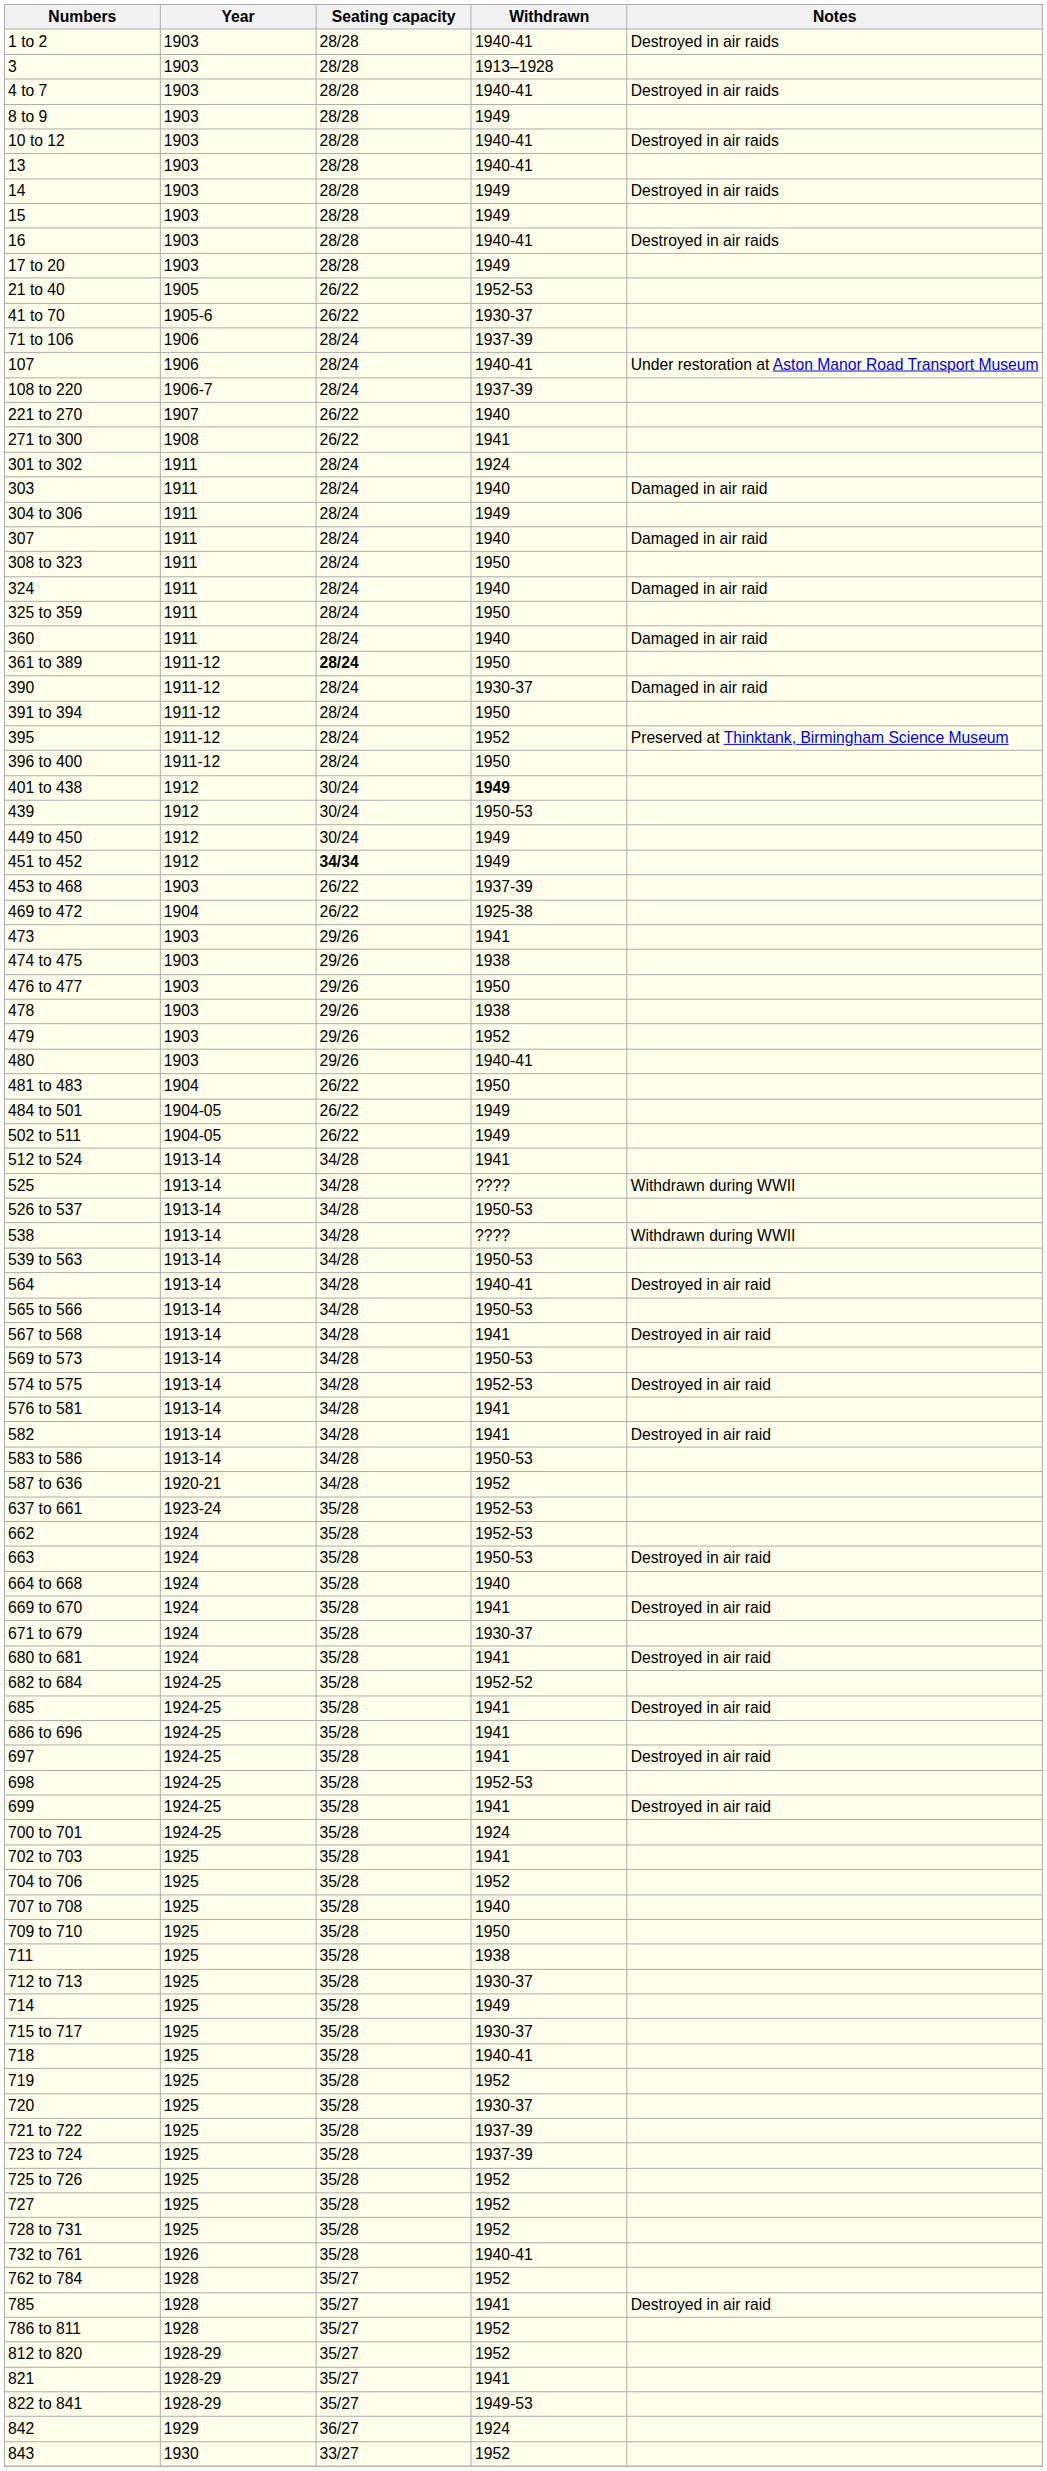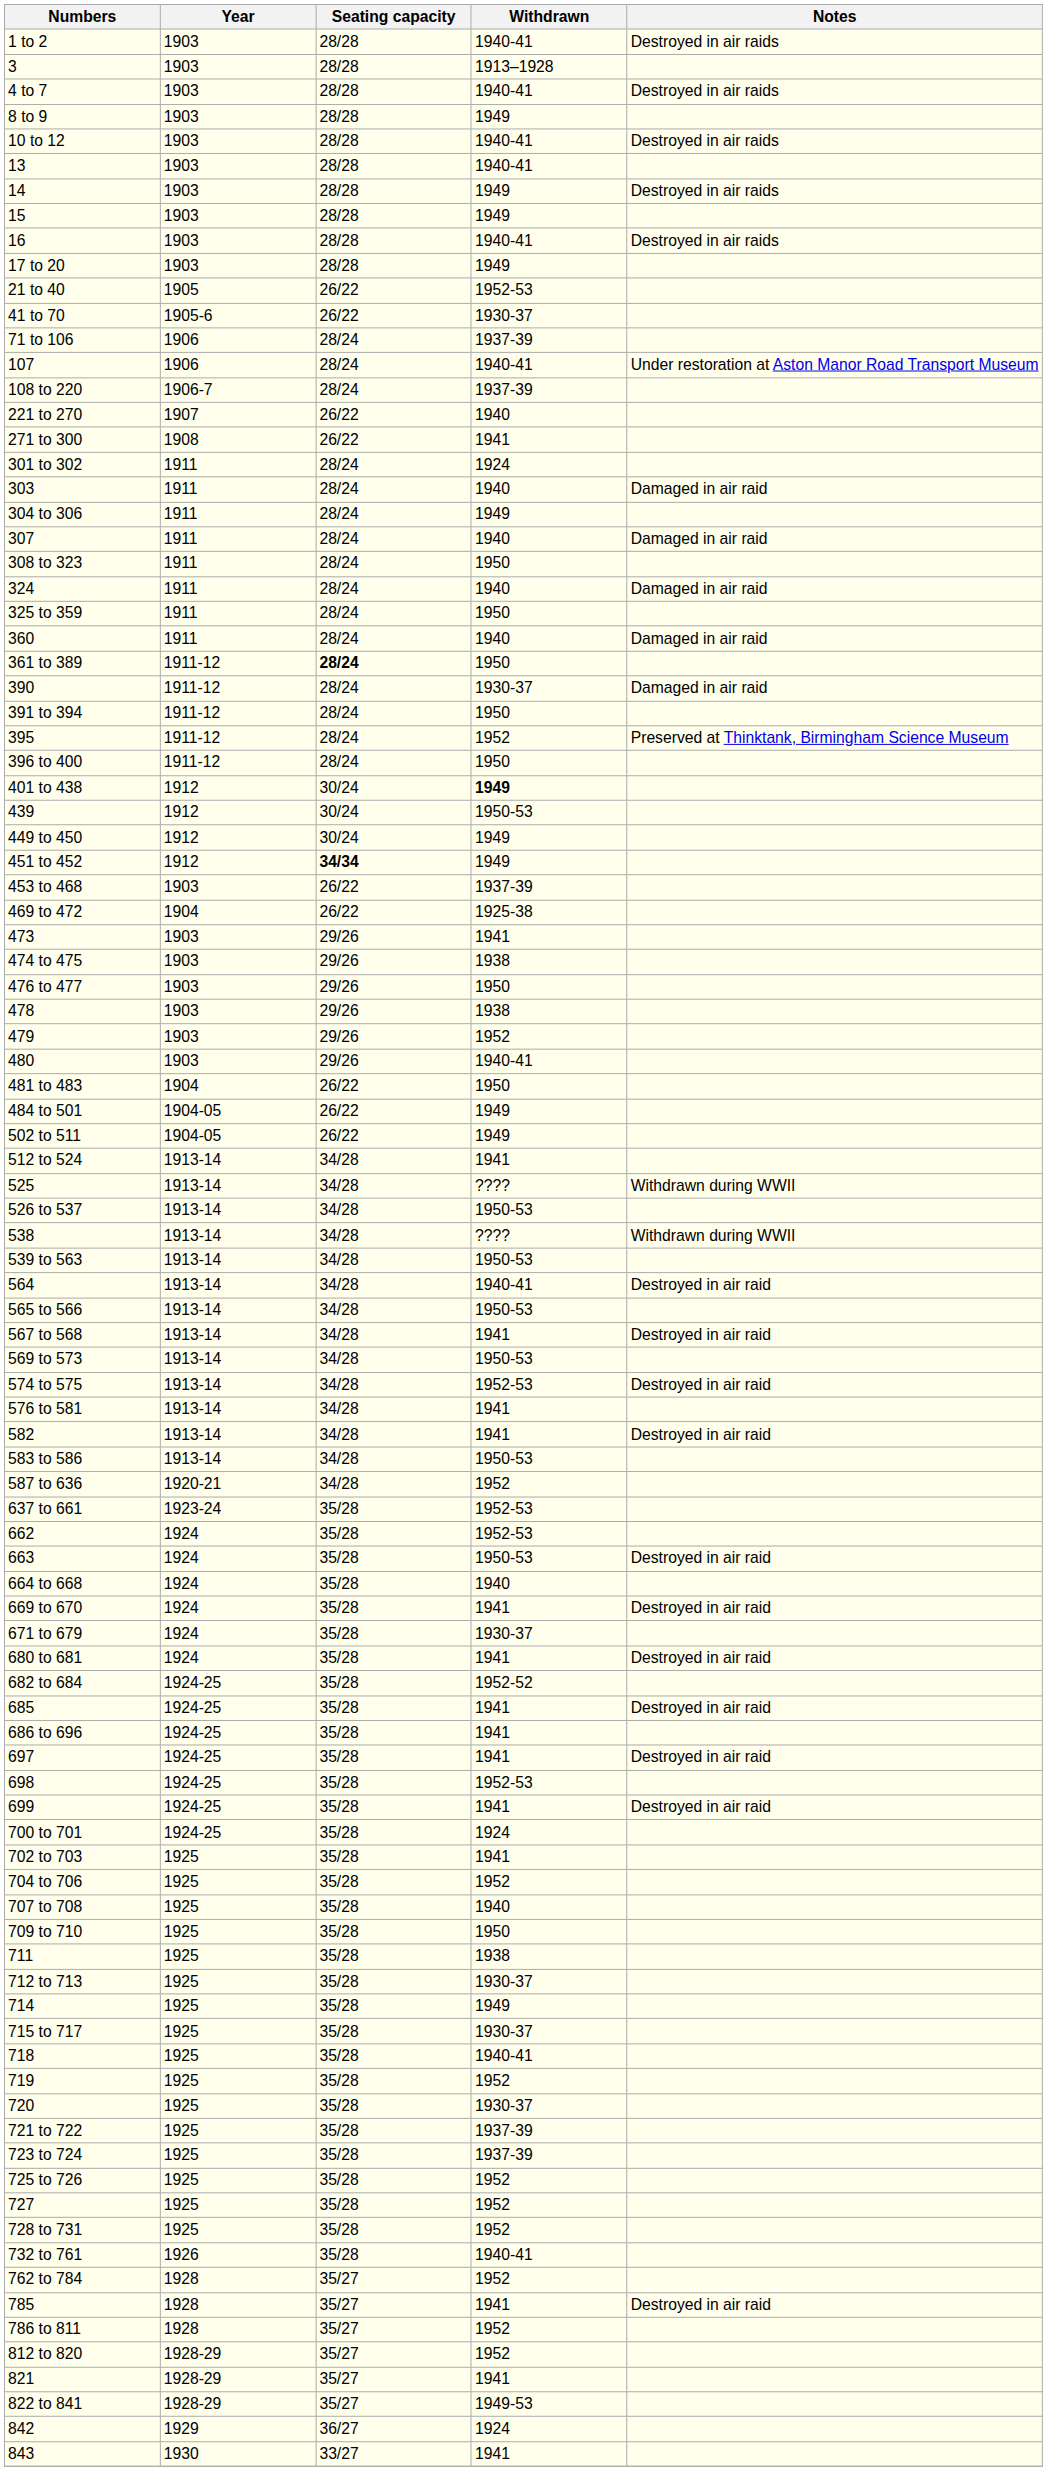843 | Withdrawn: 1952 -> 1941
